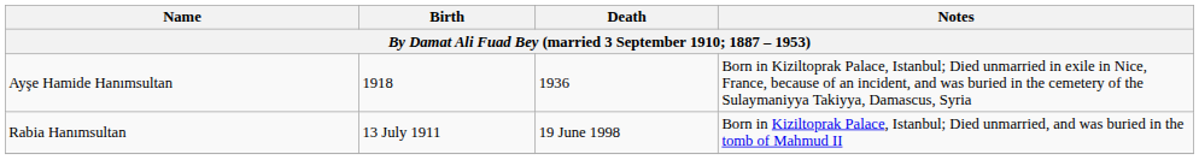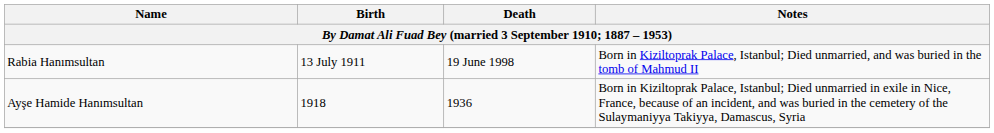rows swapped: Rabia Hanımsultan <-> Ayşe Hamide Hanımsultan
